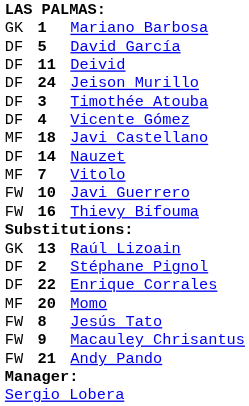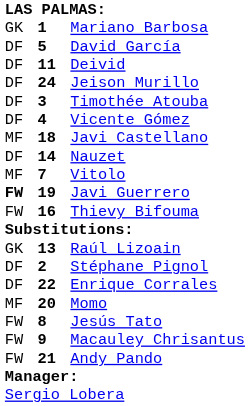Javi Guerrero | column 1: normal -> bold
Javi Guerrero | column 2: 10 -> 19
